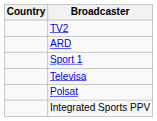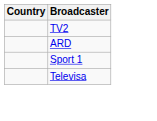- row: Polsat
- row: Integrated Sports PPV
